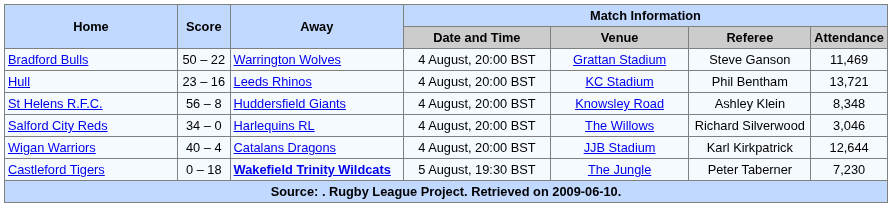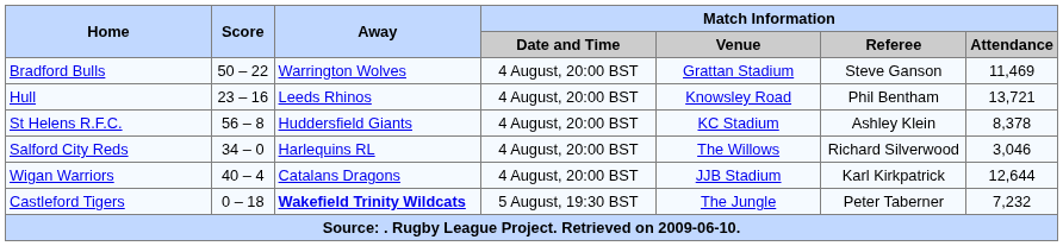Hull | Match Information / Venue: KC Stadium -> Knowsley Road
St Helens R.F.C. | Match Information / Venue: Knowsley Road -> KC Stadium
St Helens R.F.C. | Match Information / Attendance: 8,348 -> 8,378
Castleford Tigers | Match Information / Attendance: 7,230 -> 7,232
